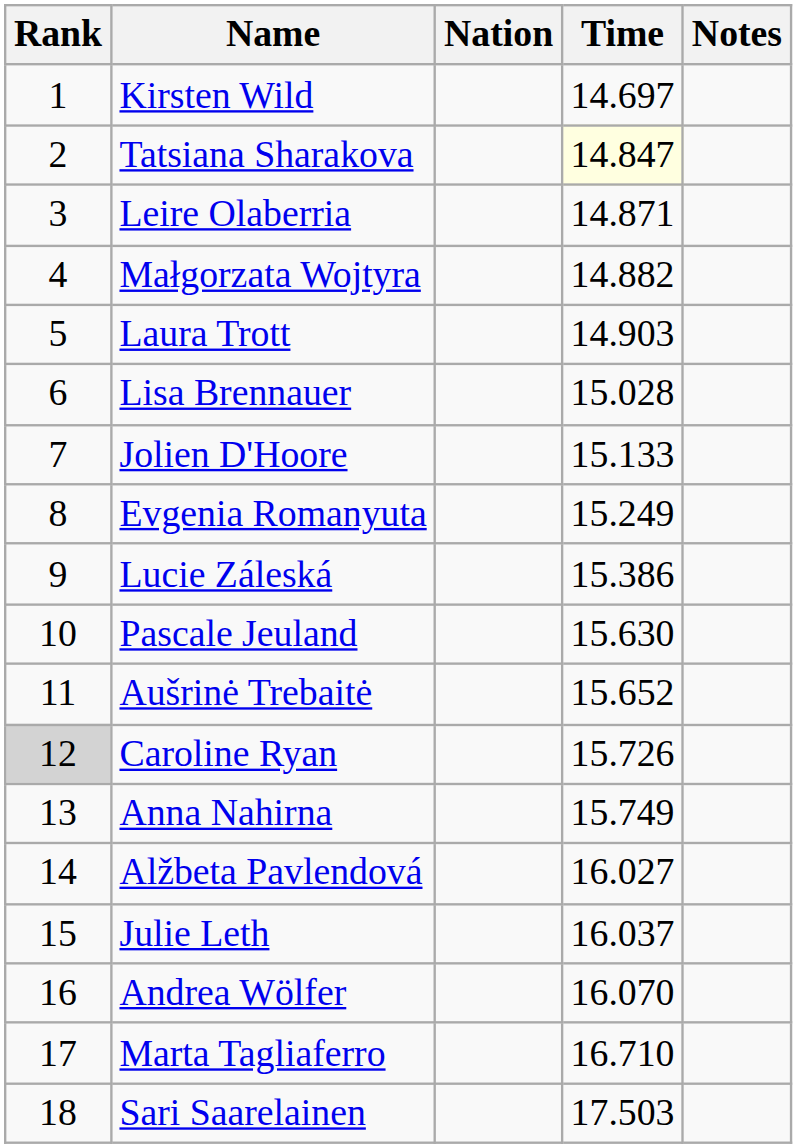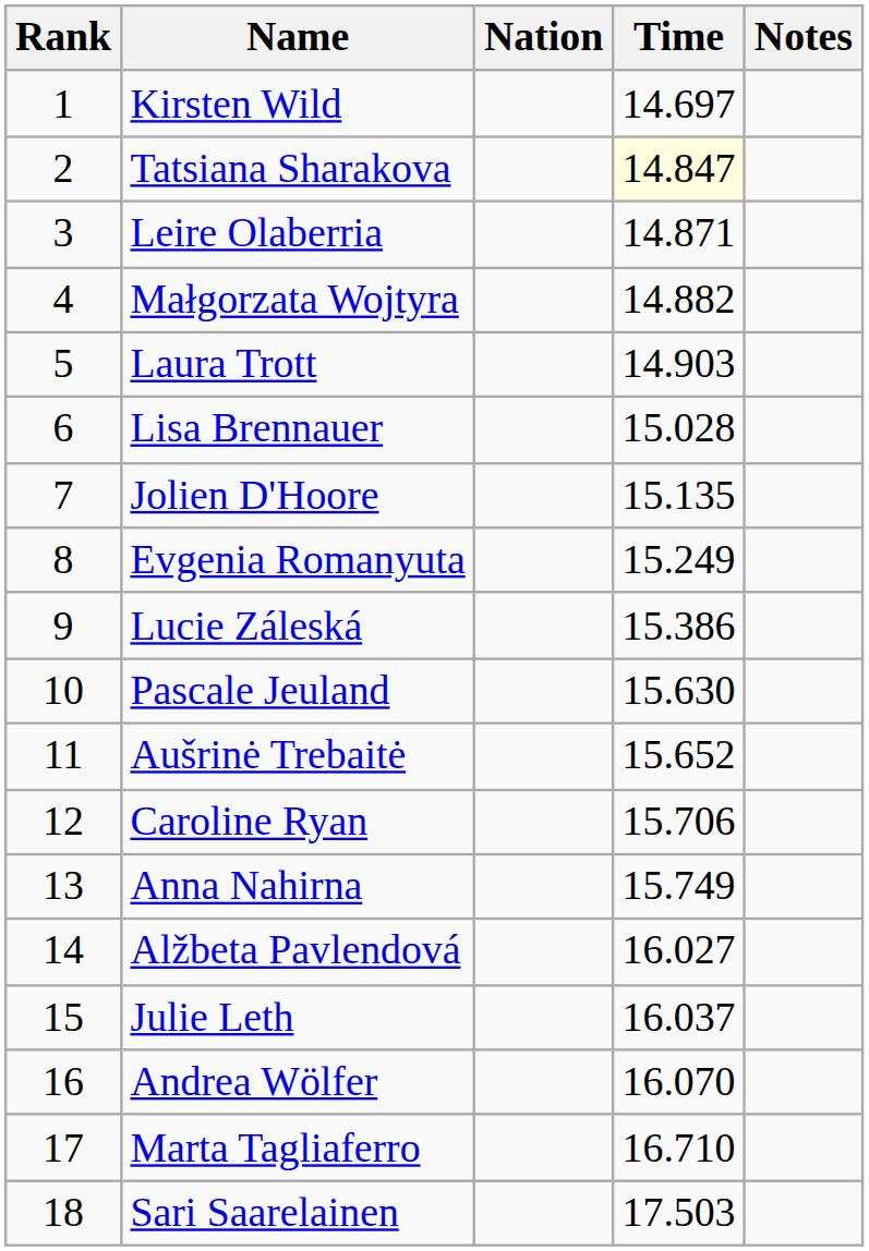Jolien D'Hoore | Time: 15.133 -> 15.135
Caroline Ryan | Rank: lightgrey background -> no background
Caroline Ryan | Time: 15.726 -> 15.706
